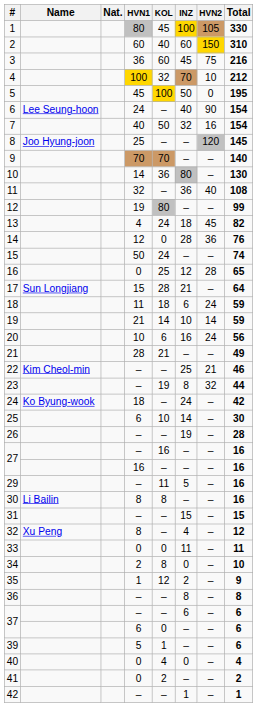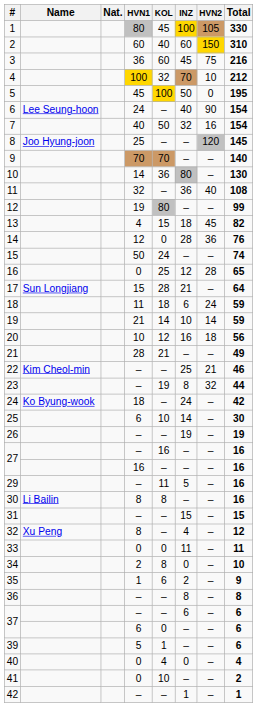13 | KOL: 24 -> 15
20 | KOL: 6 -> 12
20 | HVN2: 24 -> 18
26 | Total: 28 -> 19
35 | KOL: 12 -> 6
41 | KOL: 2 -> 10
